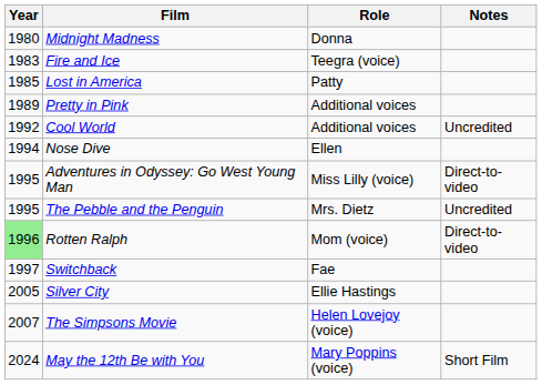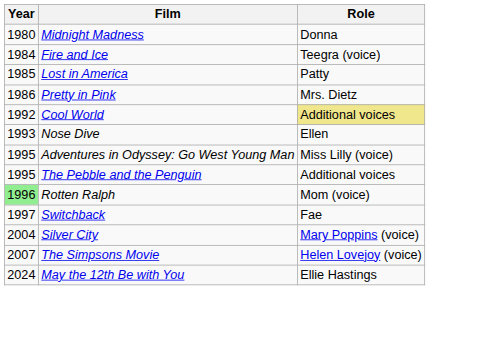- column: Notes | Uncredited | Direct-to-video | Uncredited | Direct-to-video | Short Film
Fire and Ice | Year: 1983 -> 1984
Pretty in Pink | Year: 1989 -> 1986
Pretty in Pink | Role: Additional voices -> Mrs. Dietz
Cool World | Role: no background -> khaki background
Nose Dive | Year: 1994 -> 1993
The Pebble and the Penguin | Role: Mrs. Dietz -> Additional voices
Silver City | Year: 2005 -> 2004
Silver City | Role: Ellie Hastings -> Mary Poppins (voice)
May the 12th Be with You | Role: Mary Poppins (voice) -> Ellie Hastings
